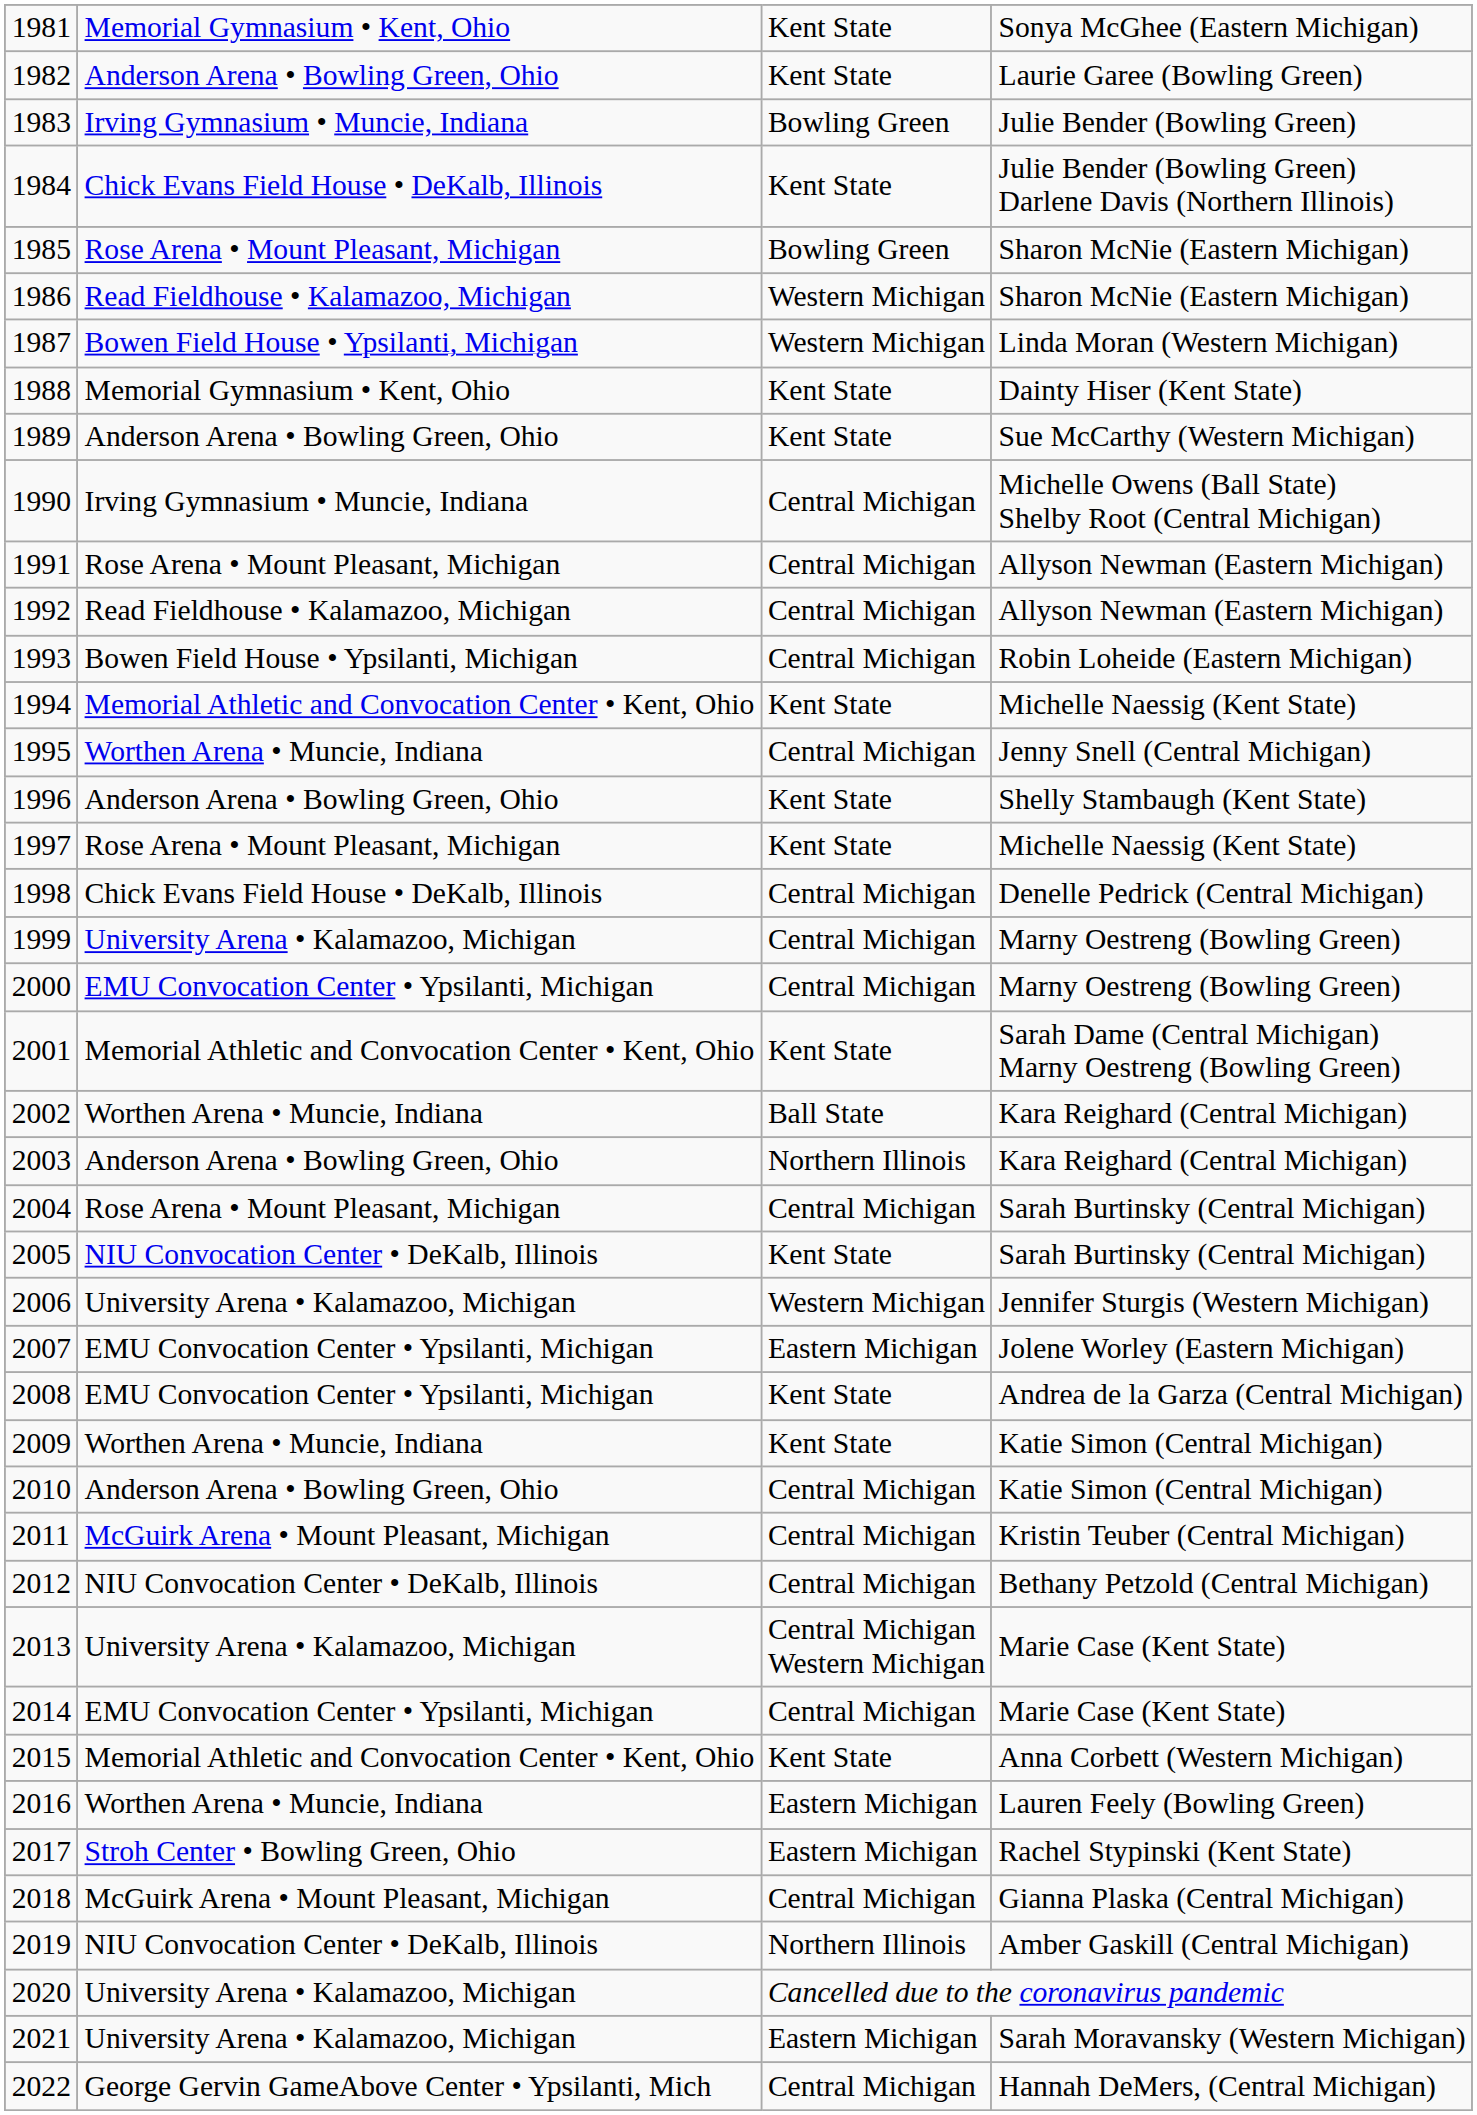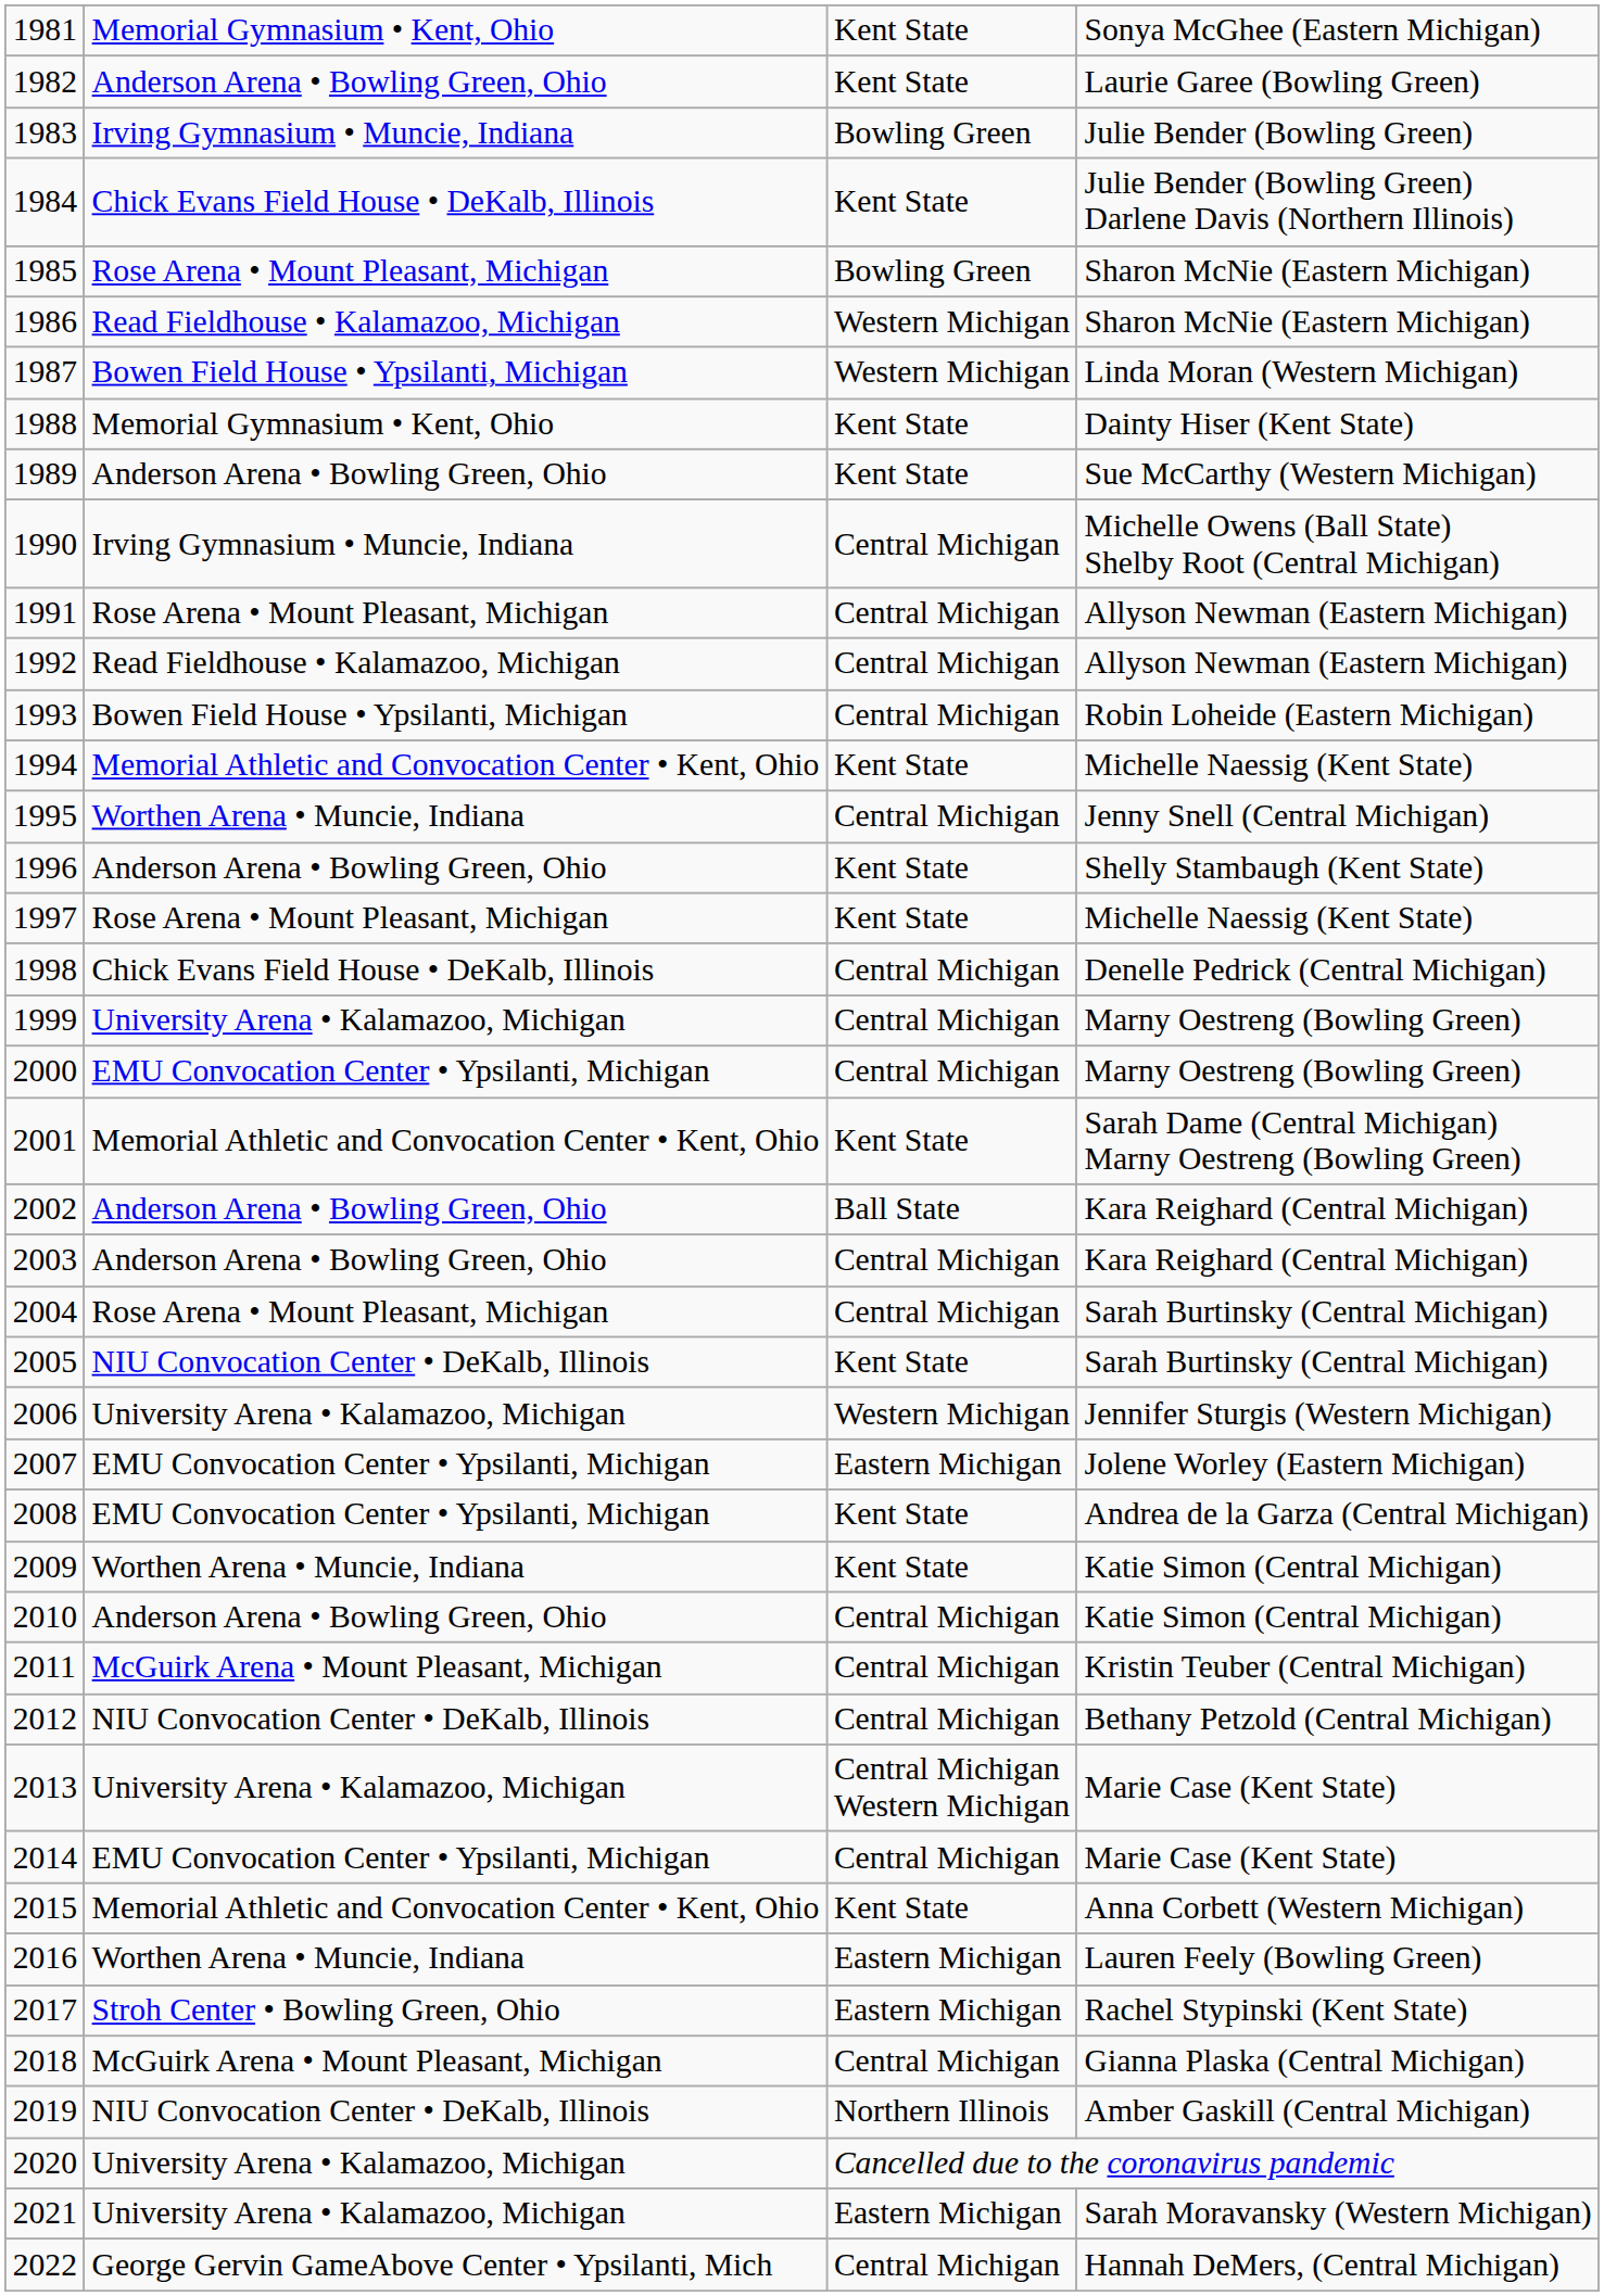2002 | column 2: Worthen Arena • Muncie, Indiana -> Anderson Arena • Bowling Green, Ohio
2003 | column 3: Northern Illinois -> Central Michigan
